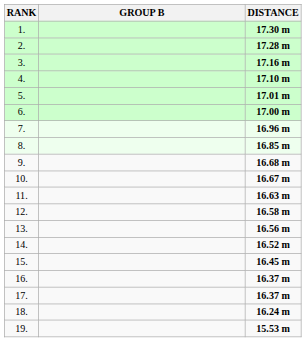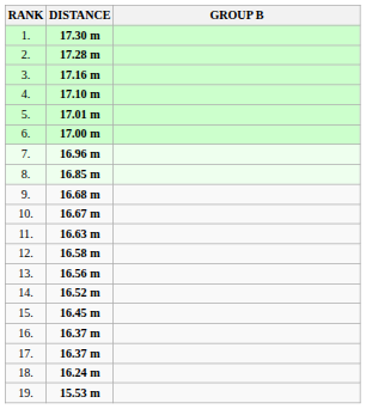columns swapped: GROUP B <-> DISTANCE
